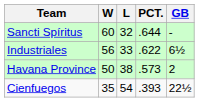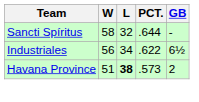Sancti Spíritus | W: 60 -> 58
Industriales | L: 33 -> 34
Havana Province | W: 50 -> 51
Havana Province | L: normal -> bold
- row: Cienfuegos | 35 | 54 | .393 | 22½
